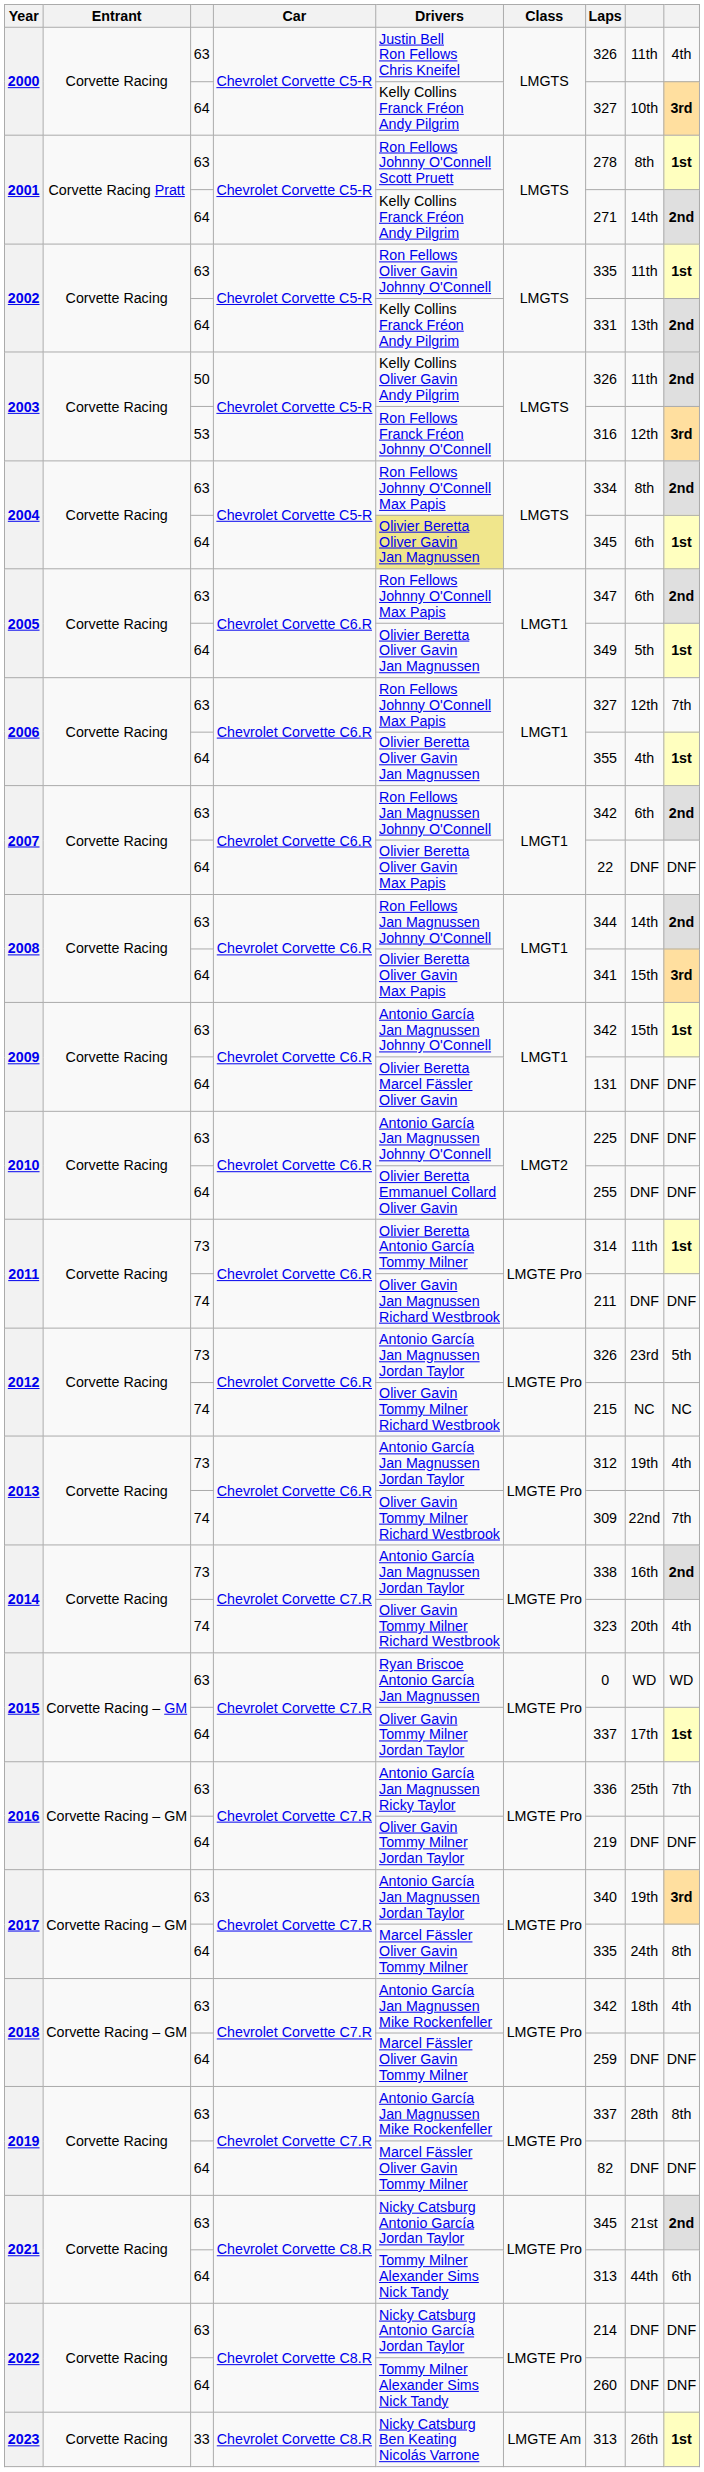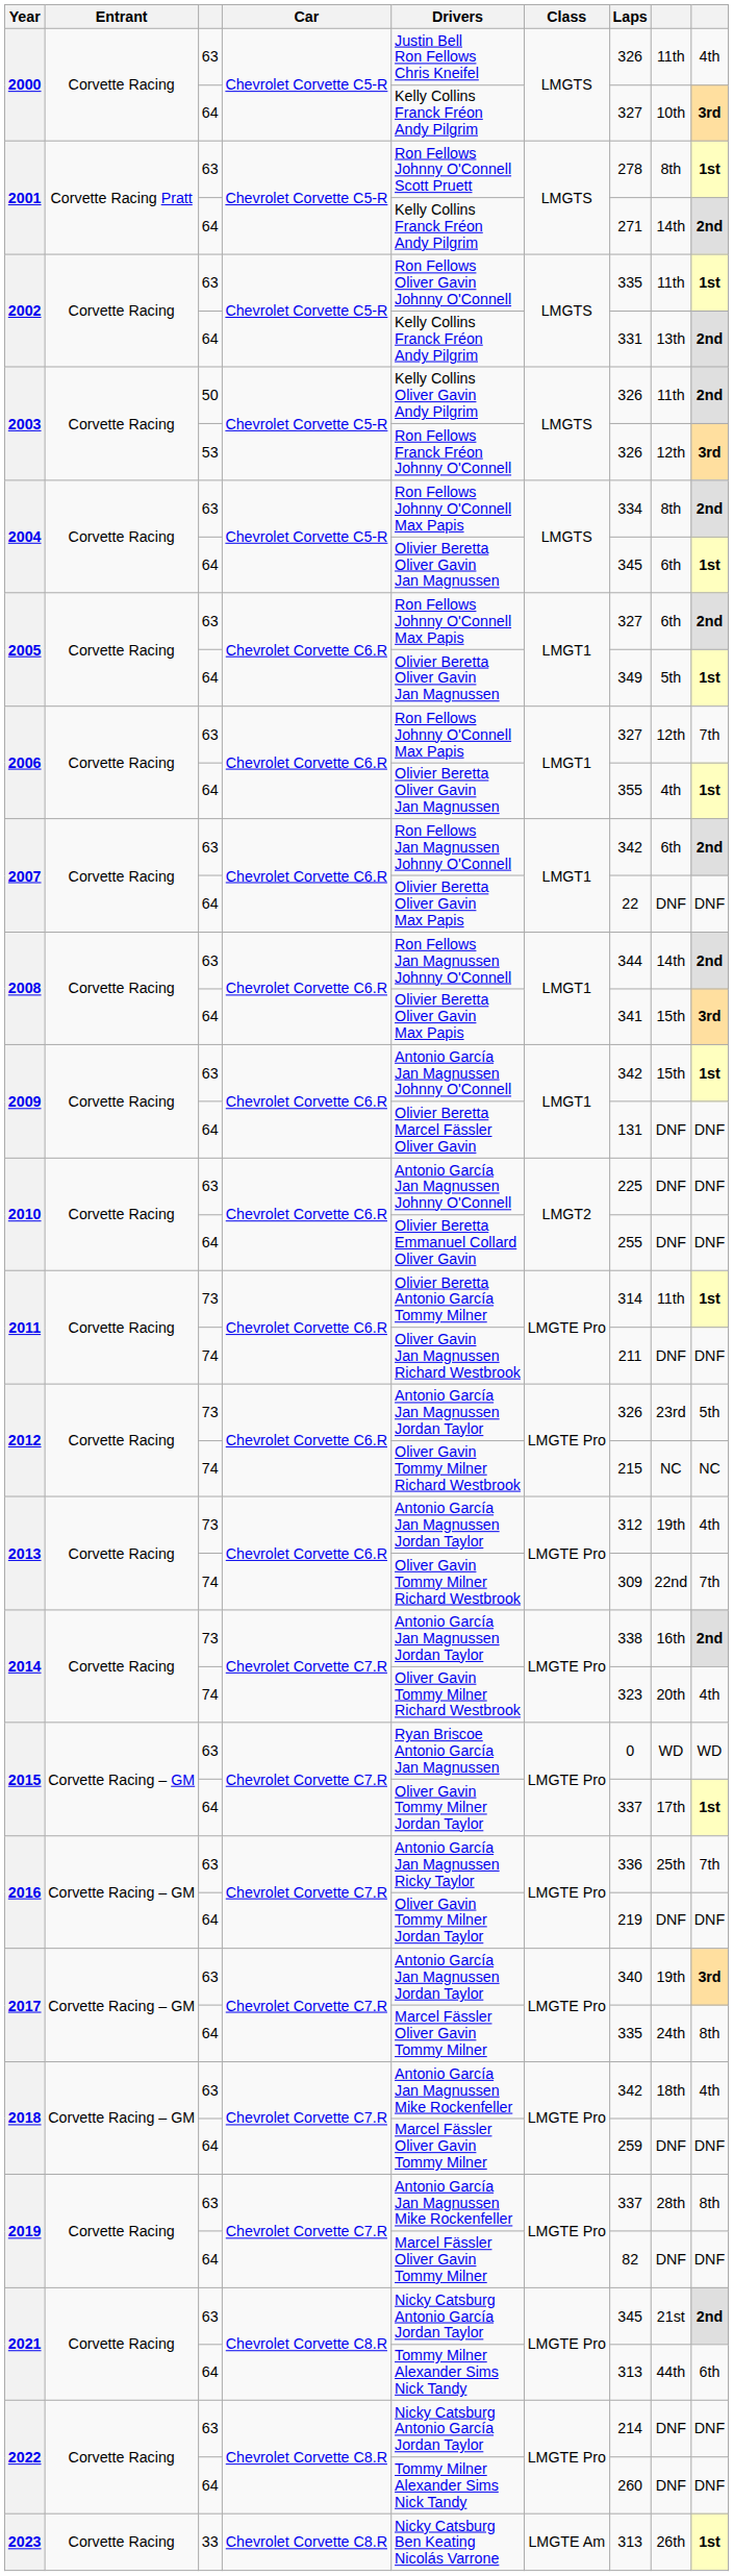2003 / 53 | Laps: 316 -> 326
2004 / 64 | Drivers: khaki background -> no background
2005 / 63 | Laps: 347 -> 327
